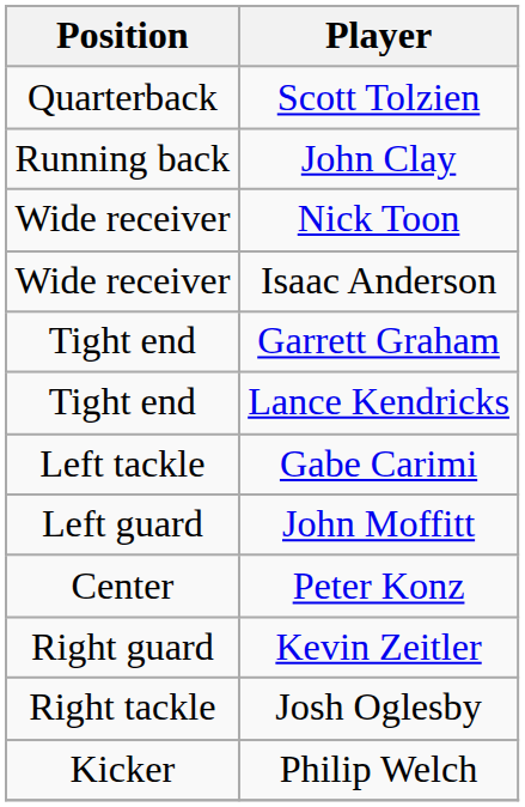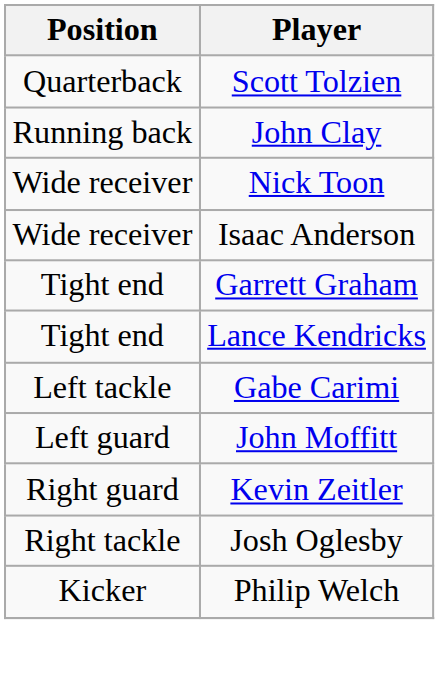- row: Center | Peter Konz
